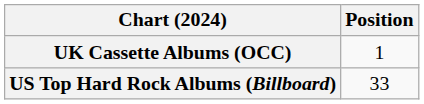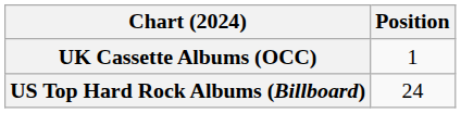US Top Hard Rock Albums (Billboard) | Position: 33 -> 24
